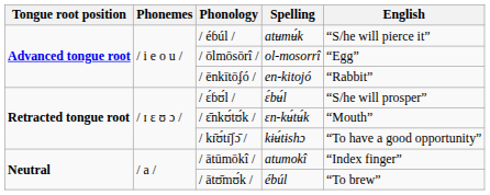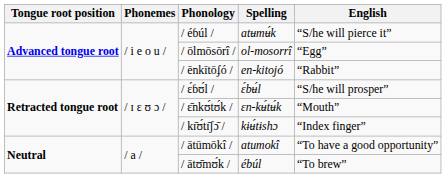/ kɪ̄ʊ́tɪ̄ʃɔ̄ / | English: “To have a good opportunity” -> “Index finger”
/ ātūmōkî / | English: “Index finger” -> “To have a good opportunity”
